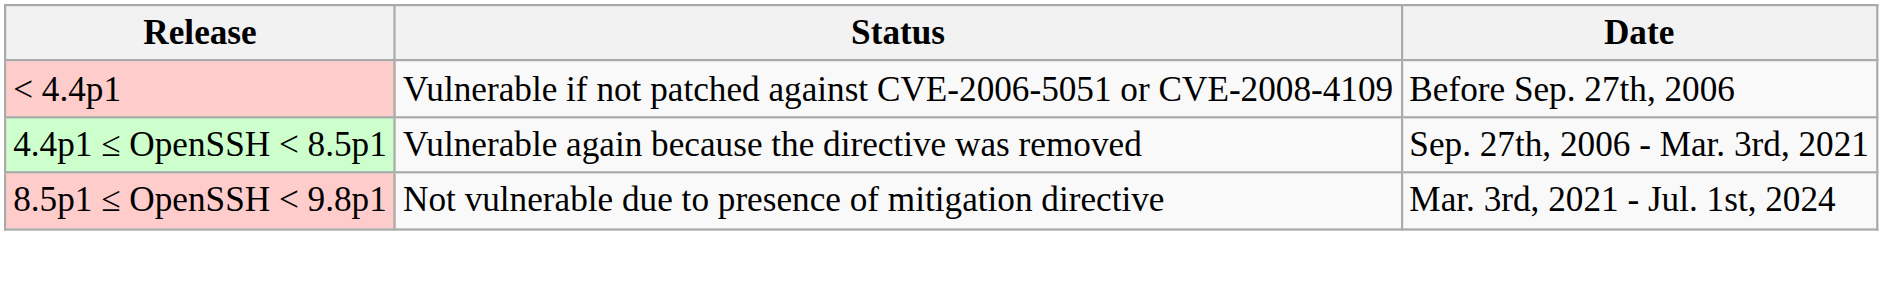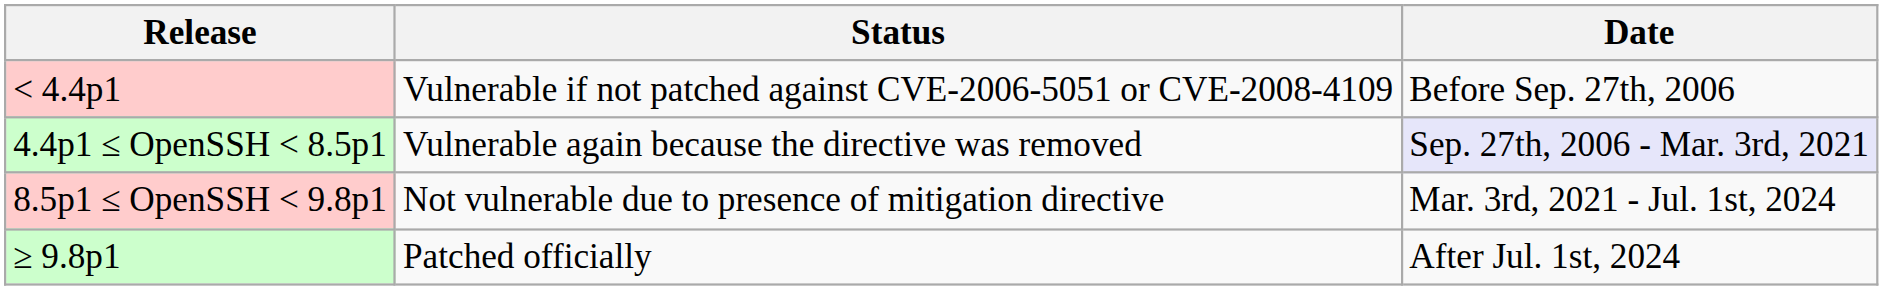4.4p1 ≤ OpenSSH < 8.5p1 | Date: no background -> lavender background
+ row: ≥ 9.8p1 | Patched officially | After Jul. 1st, 2024
